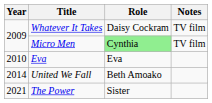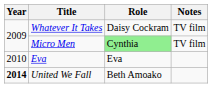United We Fall | Year: normal -> bold
- row: 2021 | The Power | Sister
